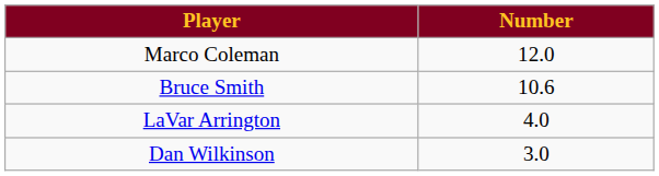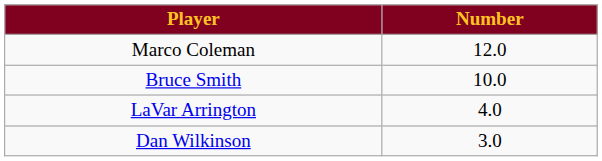Bruce Smith | Number: 10.6 -> 10.0
